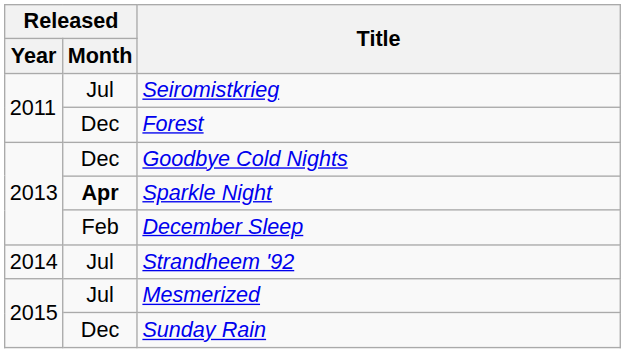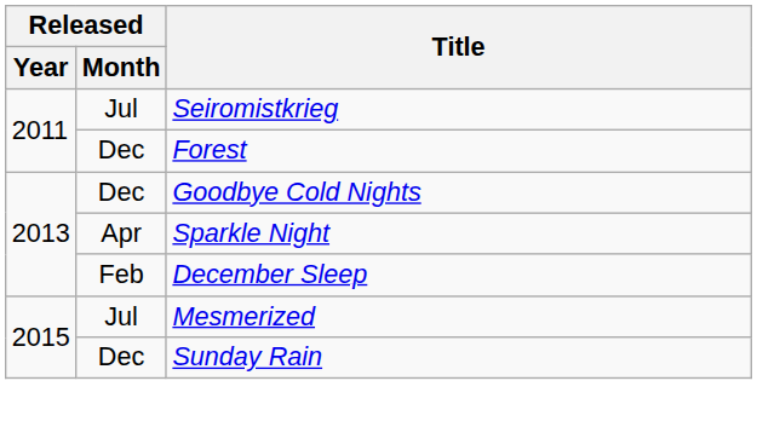Sparkle Night | Released / Month: bold -> normal
- row: 2014 | Jul | Strandheem '92
